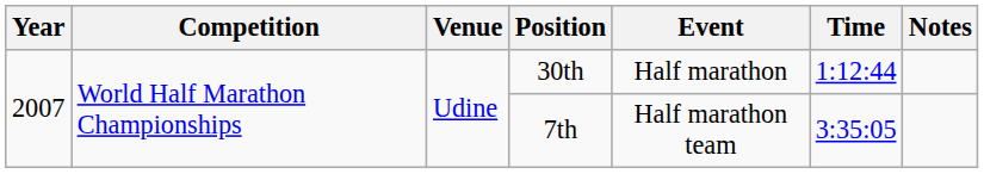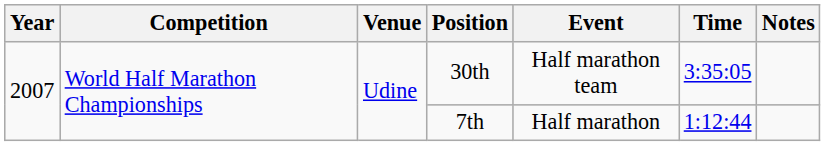30th | Event: Half marathon -> Half marathon team
30th | Time: 1:12:44 -> 3:35:05
7th | Event: Half marathon team -> Half marathon
7th | Time: 3:35:05 -> 1:12:44
